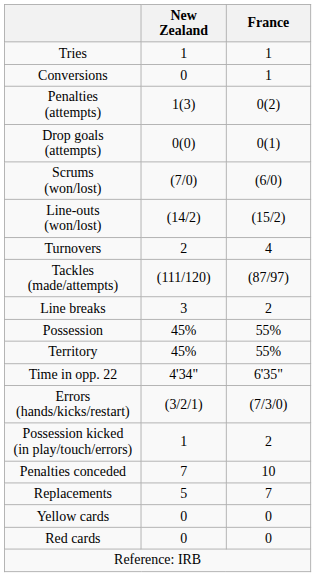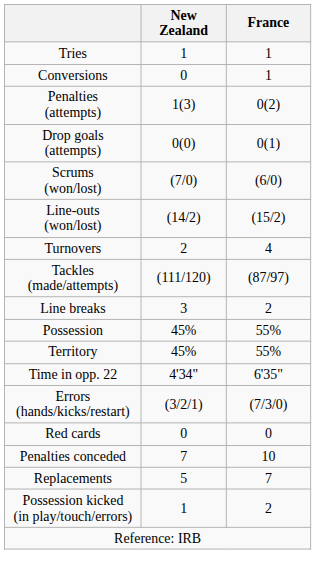rows swapped: Possession kicked (in play/touch/errors) <-> Red cards
- row: Yellow cards | 0 | 0
